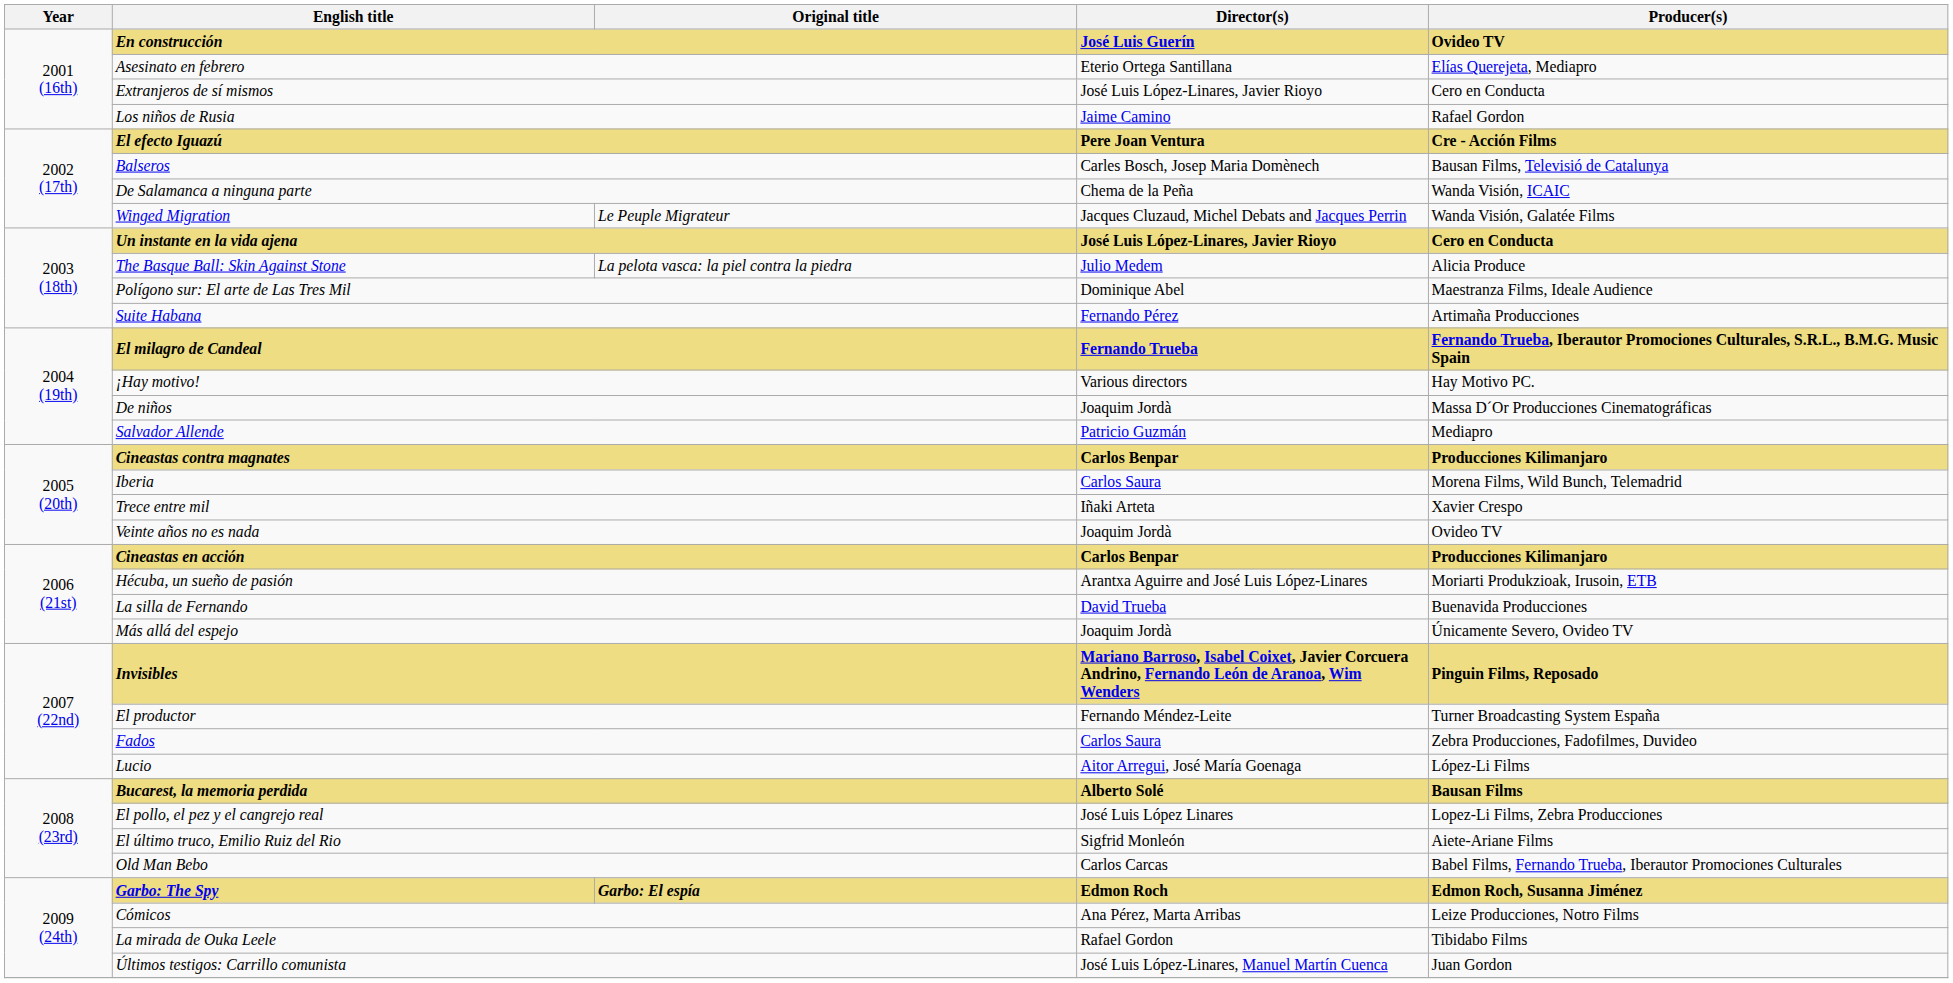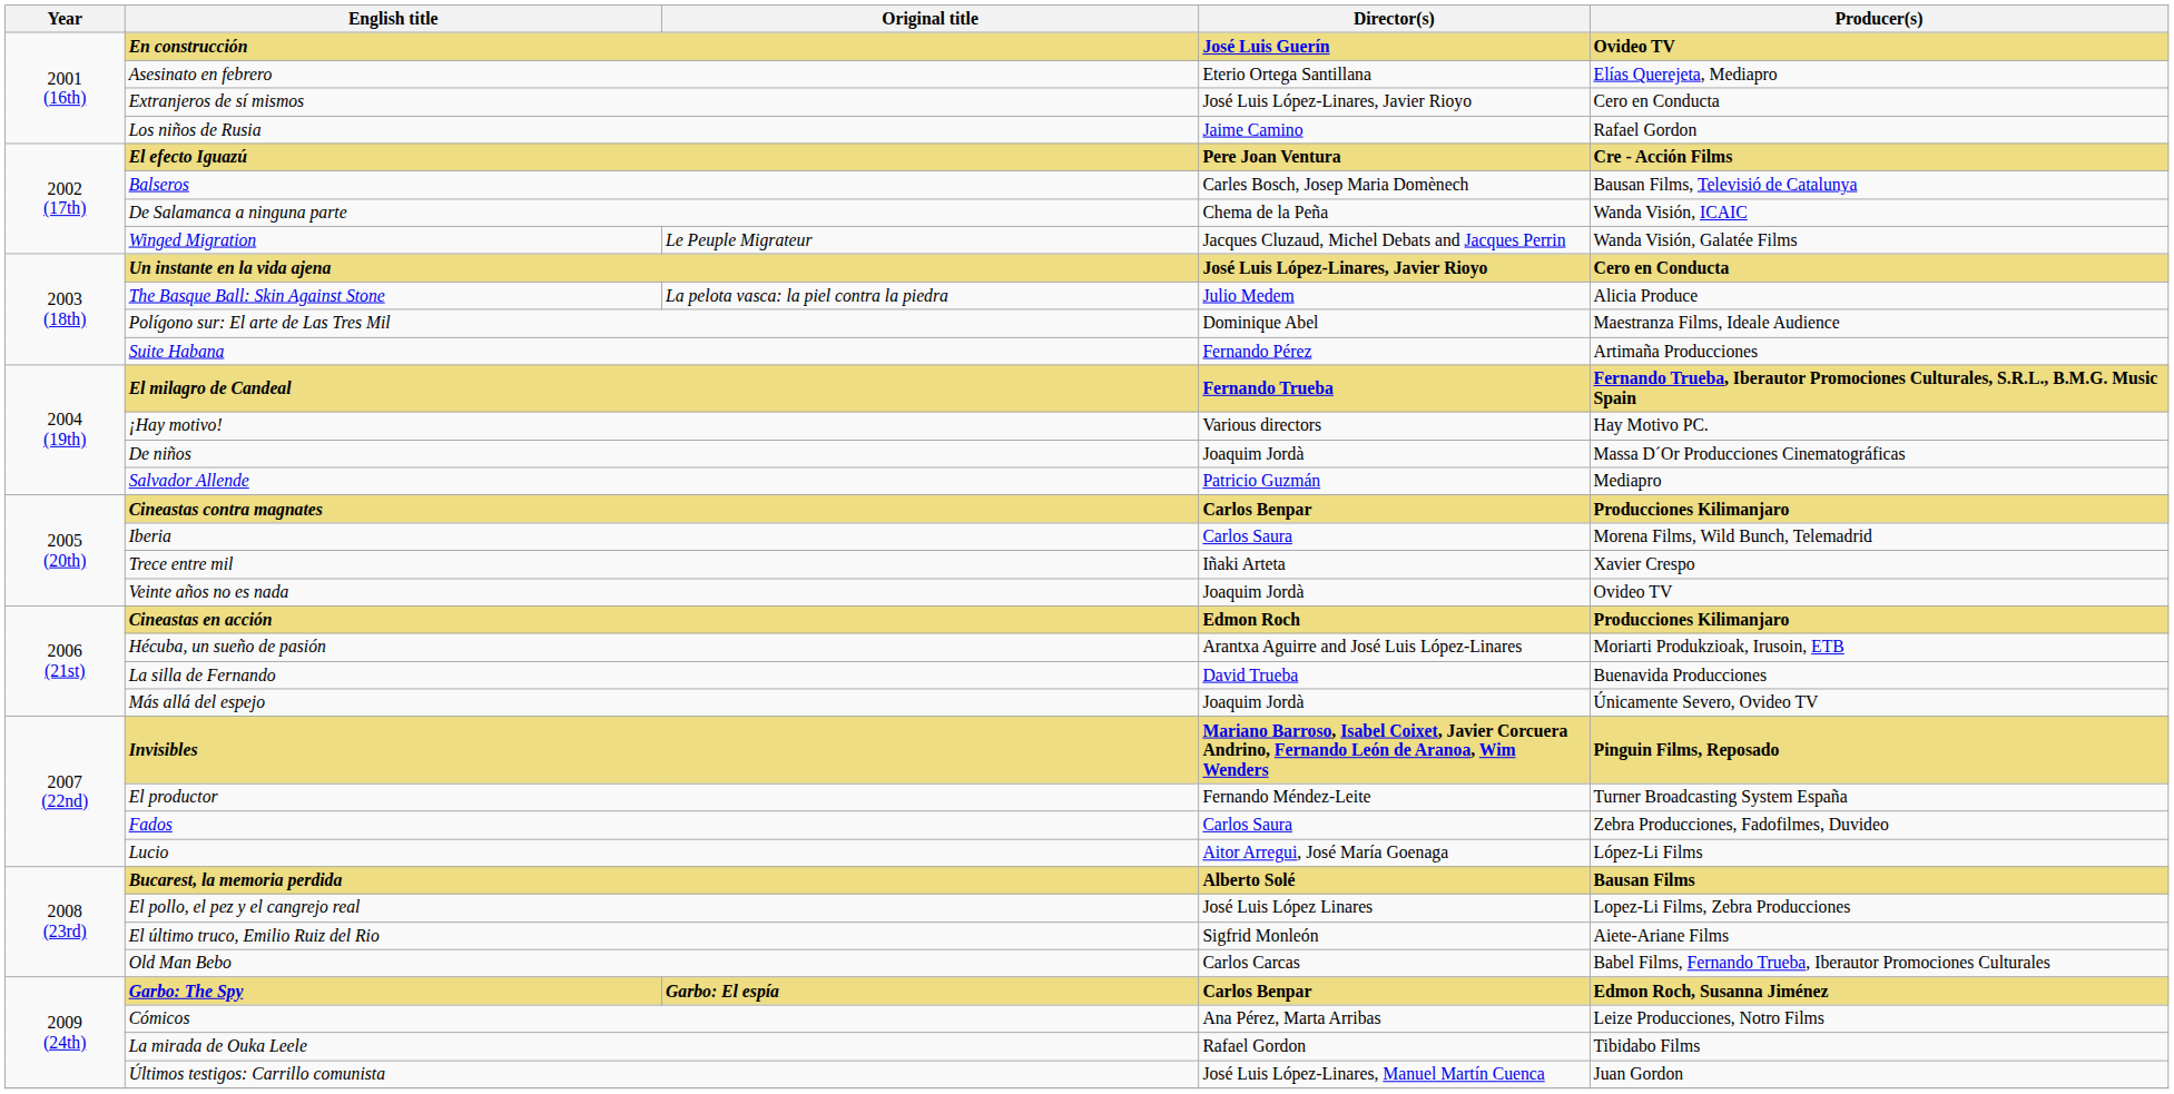Cineastas en acción | Director(s): Carlos Benpar -> Edmon Roch
Garbo: The Spy | Director(s): Edmon Roch -> Carlos Benpar
